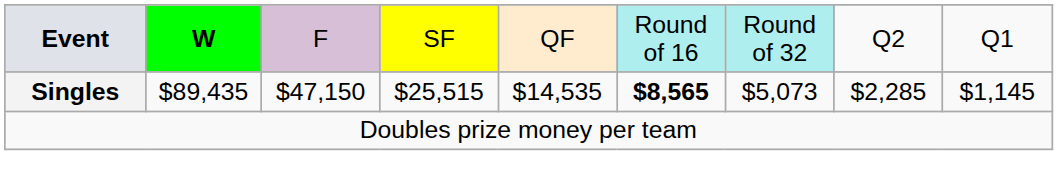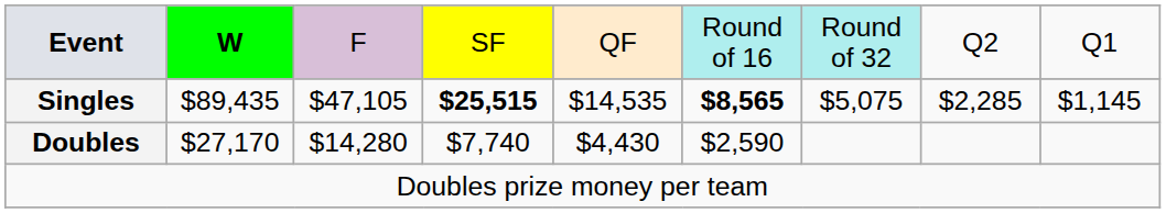Singles | column 3: $47,150 -> $47,105
Singles | column 4: normal -> bold
Singles | column 7: $5,073 -> $5,075
+ row: Doubles | $27,170 | $14,280 | $7,740 | $4,430 | $2,590
